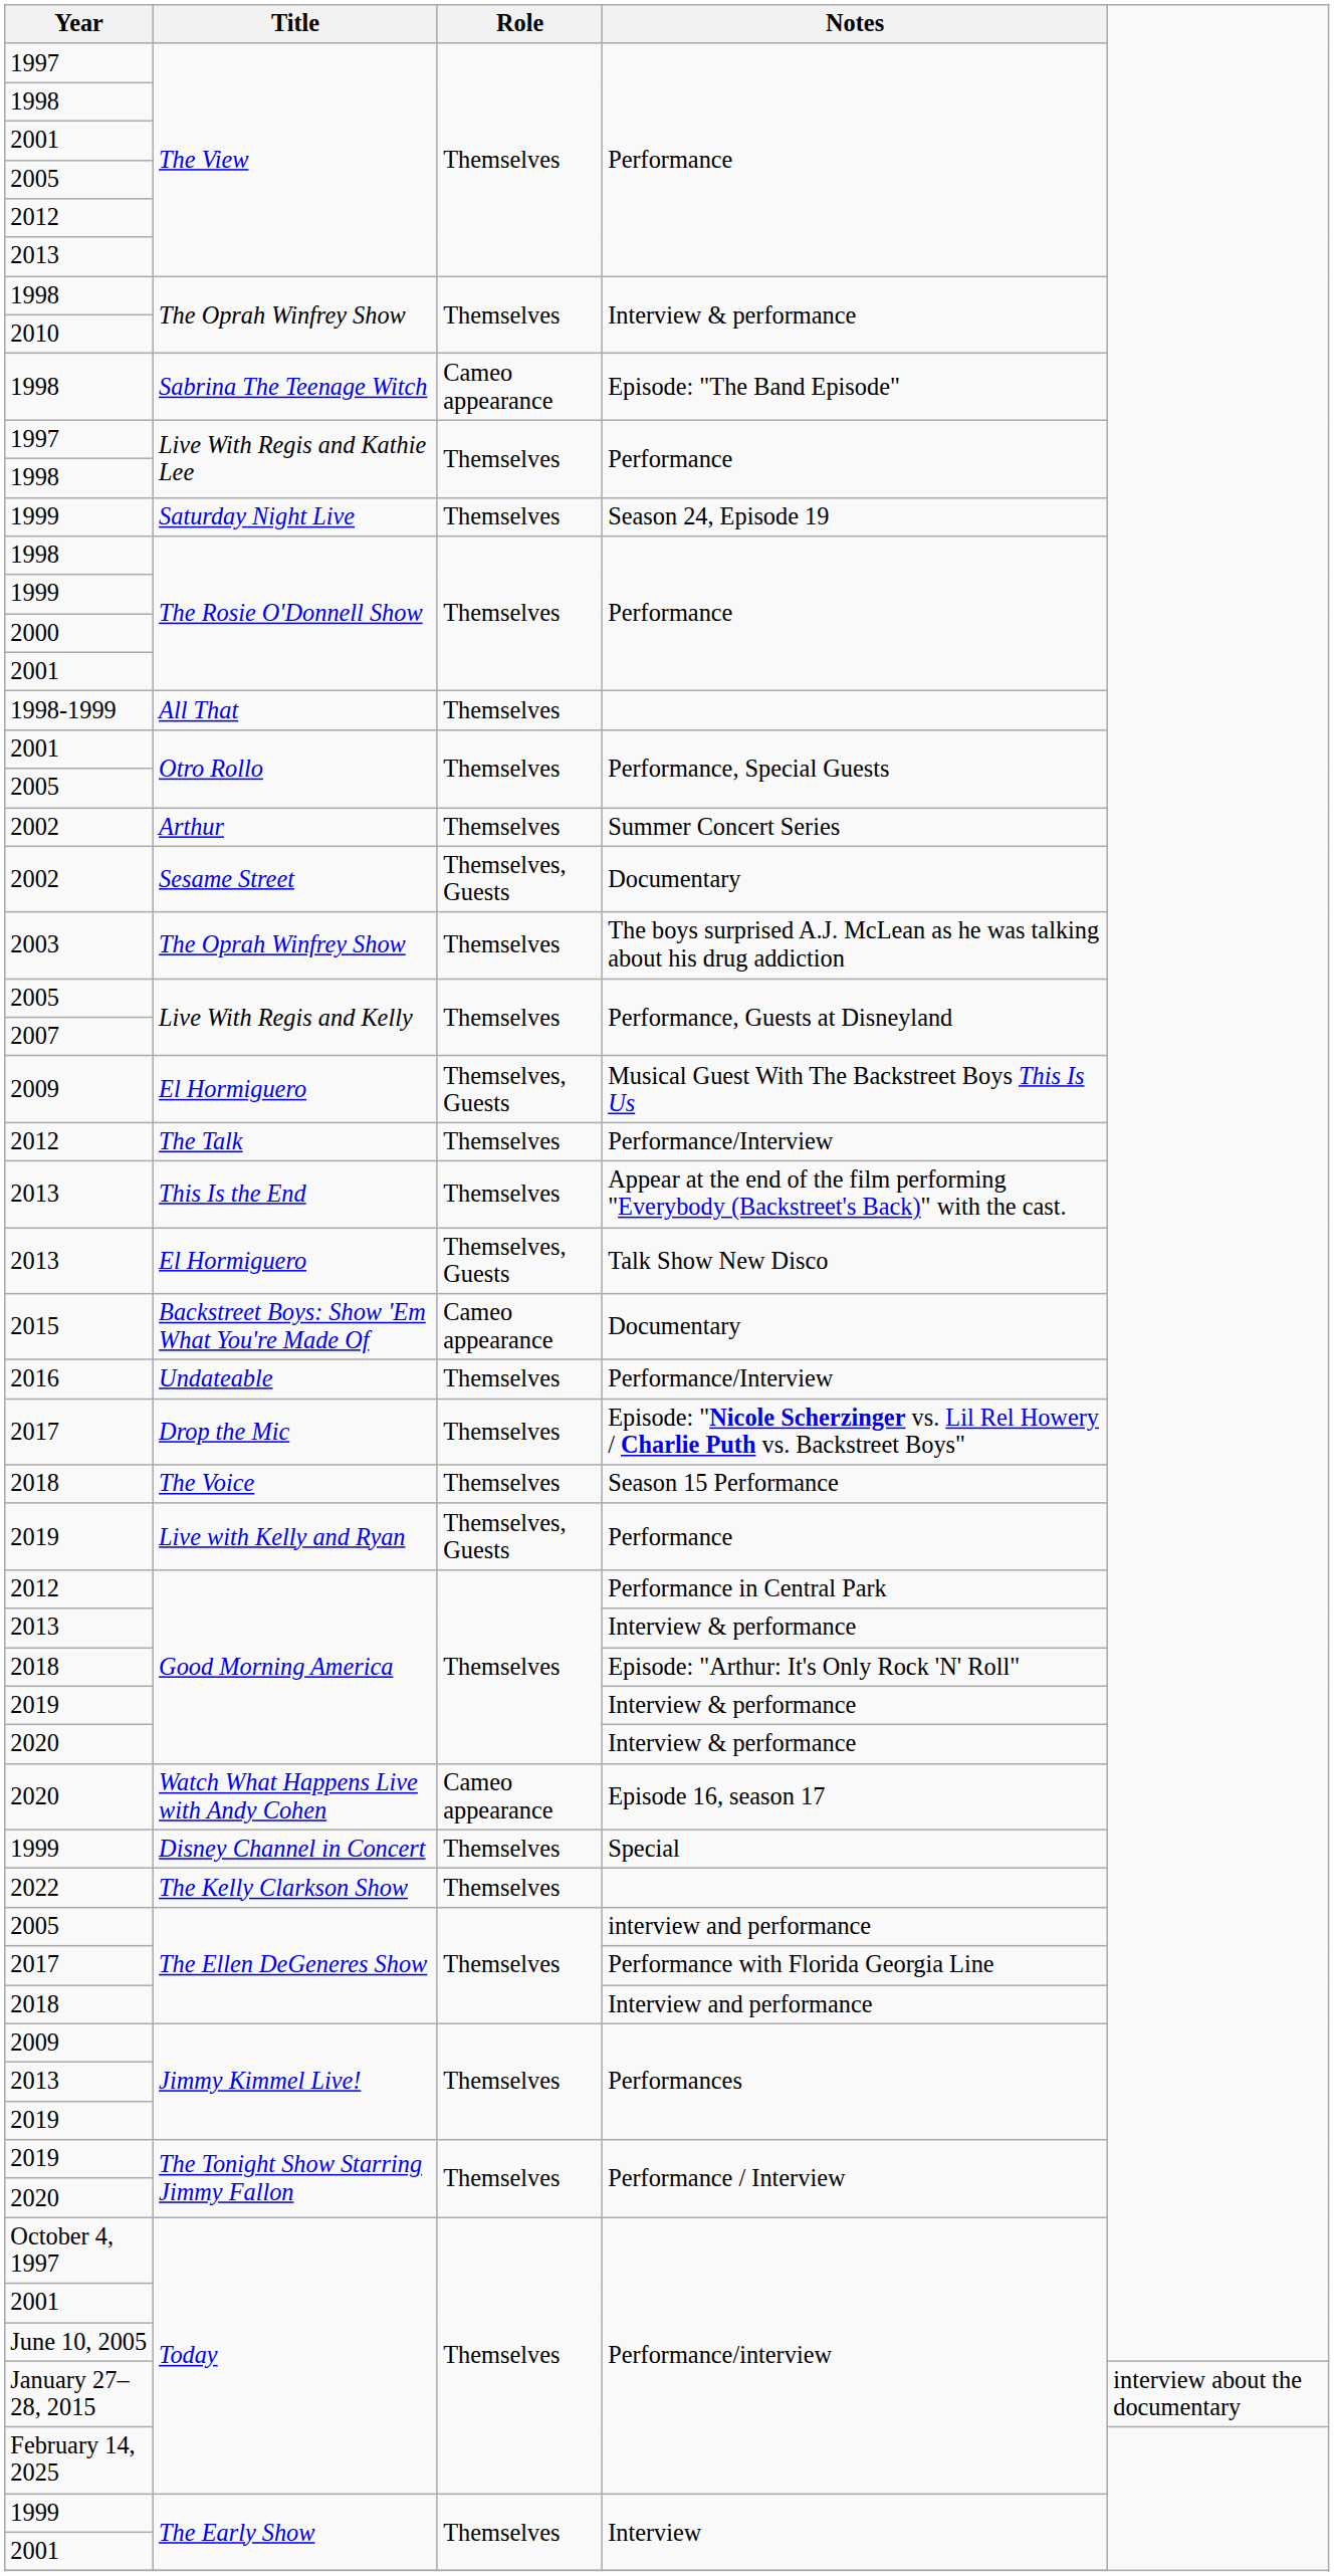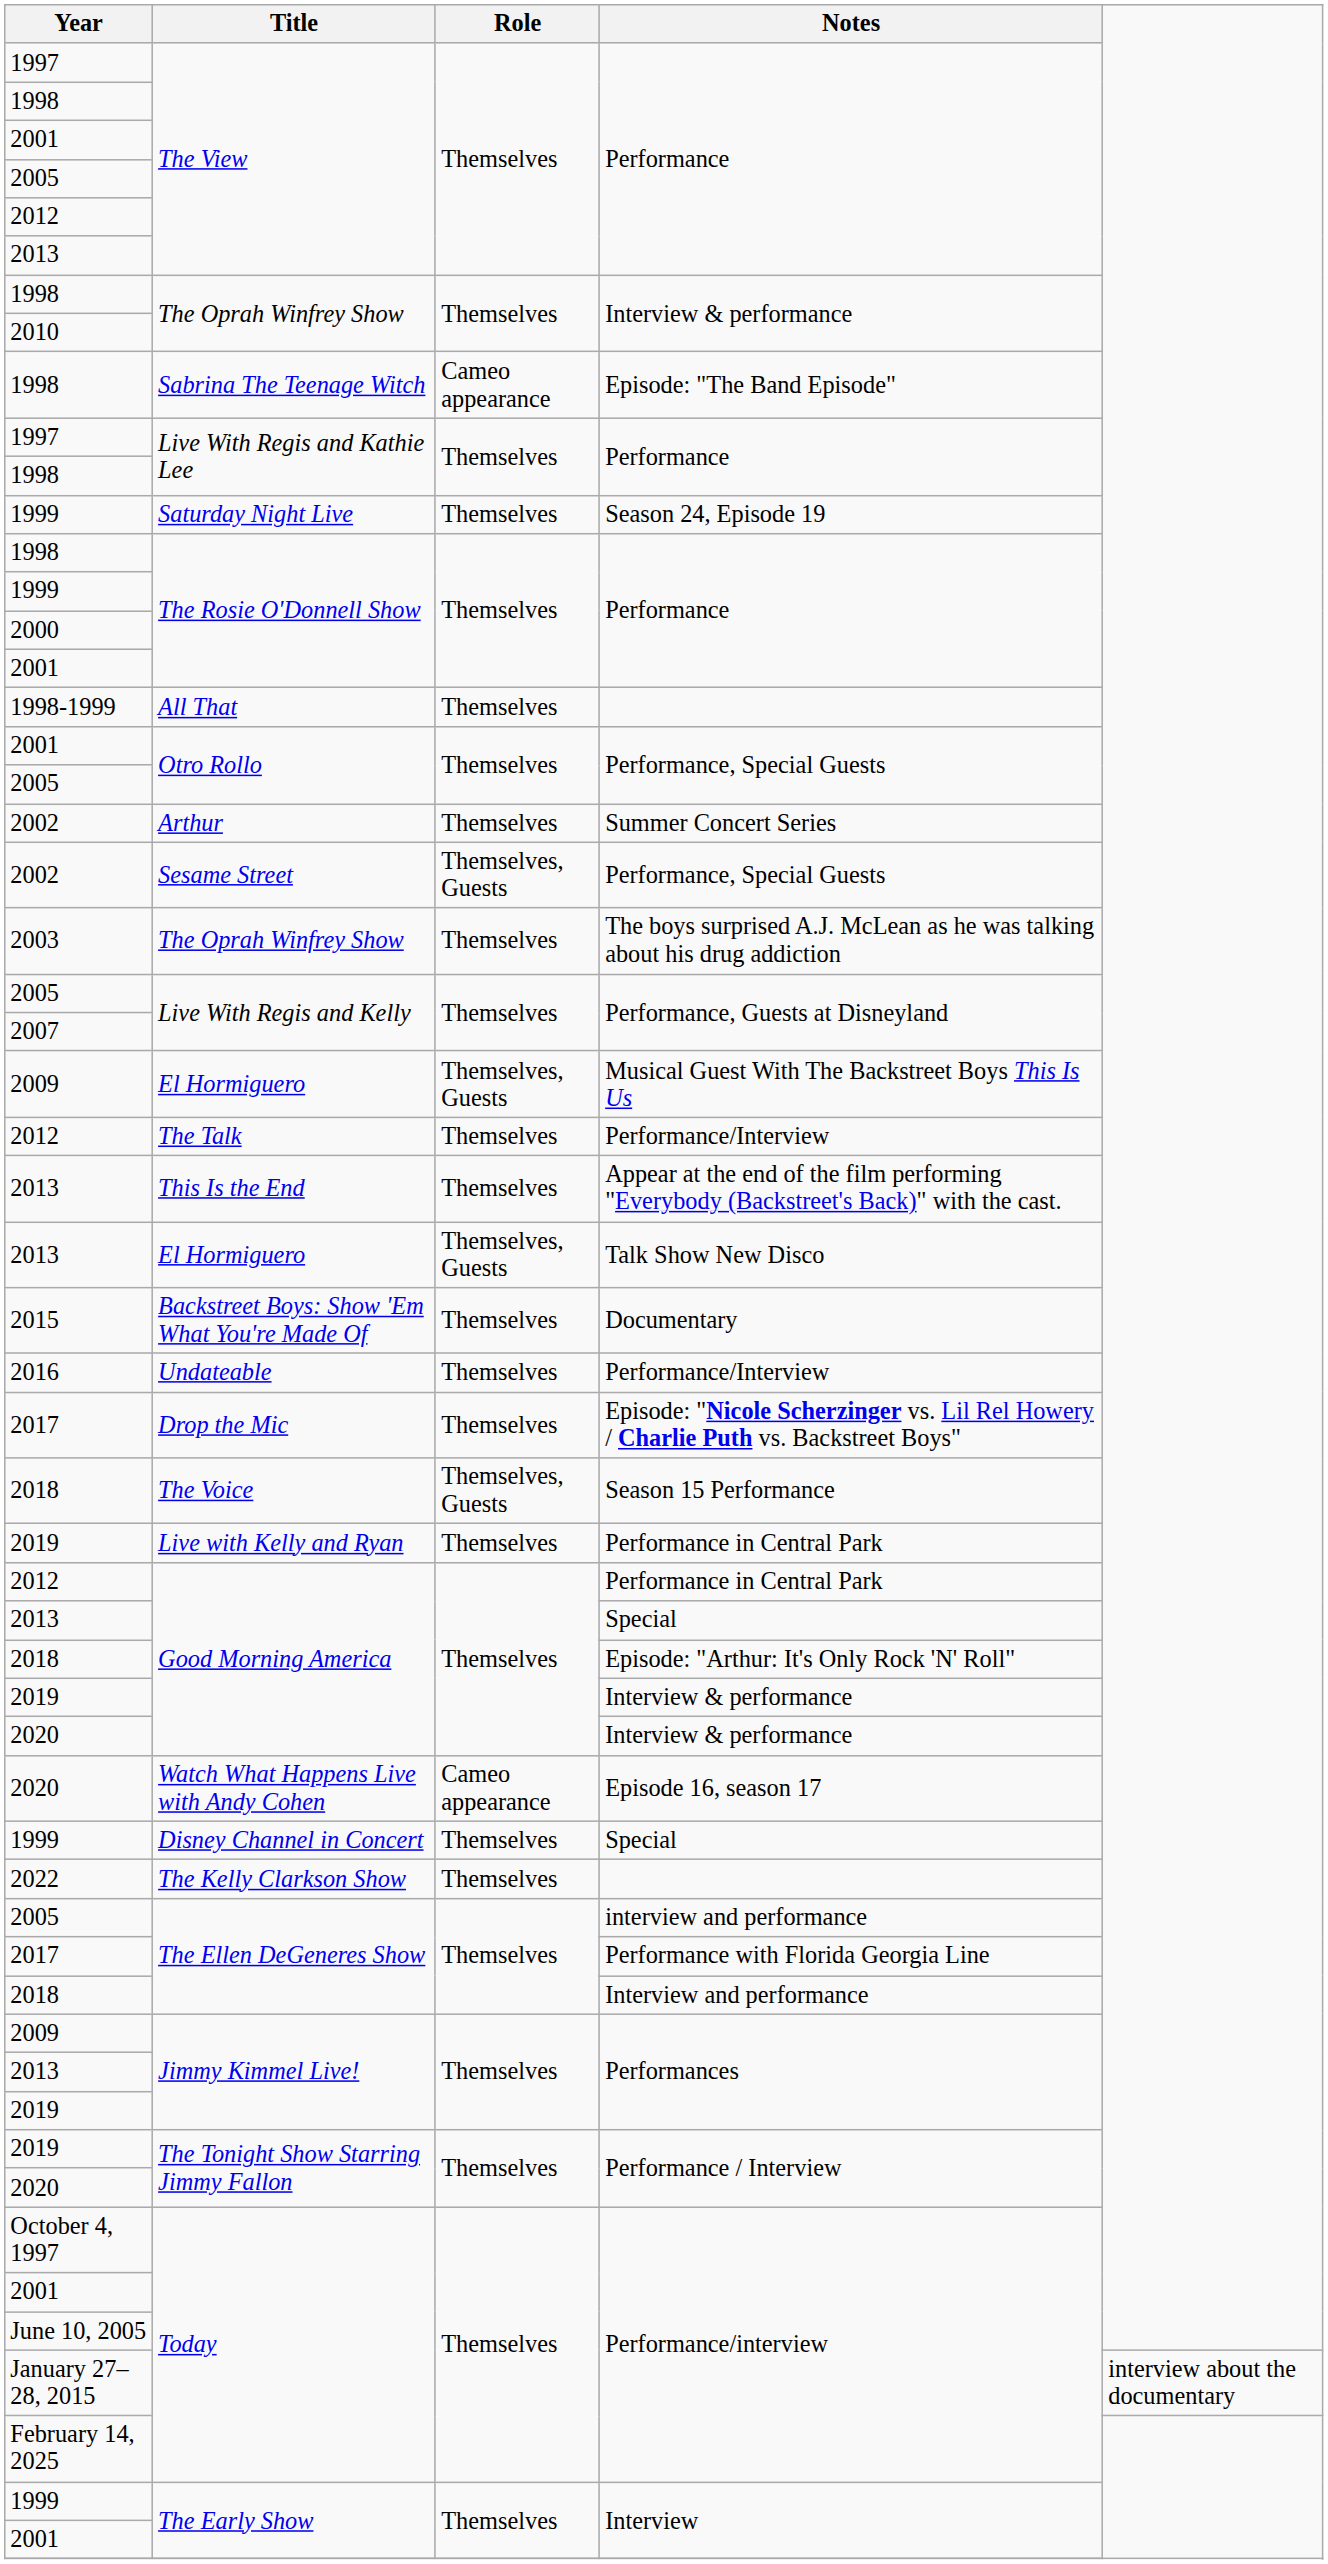Sesame Street | Notes: Documentary -> Performance, Special Guests
Backstreet Boys: Show 'Em What You're Made Of | Role: Cameo appearance -> Themselves
The Voice | Role: Themselves -> Themselves, Guests
Live with Kelly and Ryan | Role: Themselves, Guests -> Themselves
Live with Kelly and Ryan | Notes: Performance -> Performance in Central Park
2013 / Good Morning America | Notes: Interview & performance -> Special
